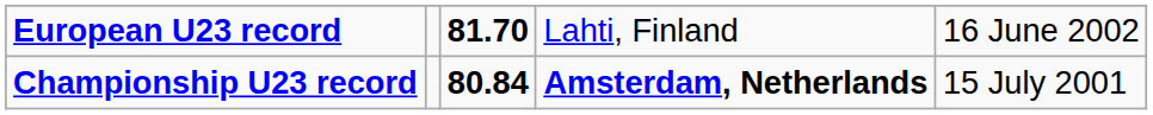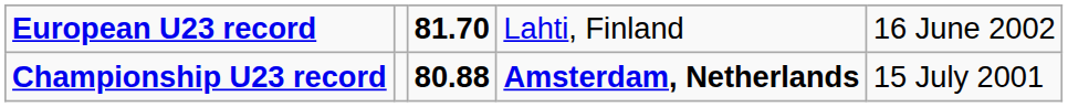Championship U23 record | column 3: 80.84 -> 80.88
